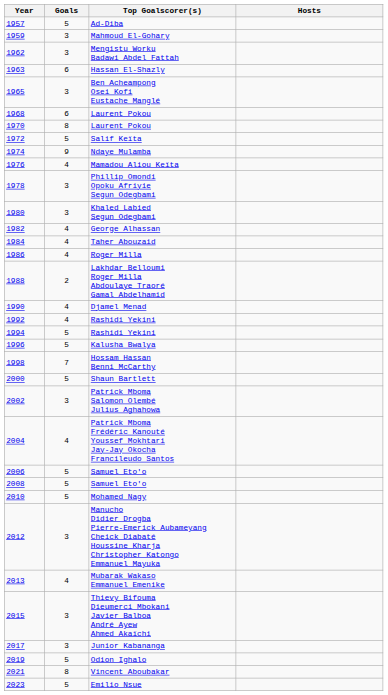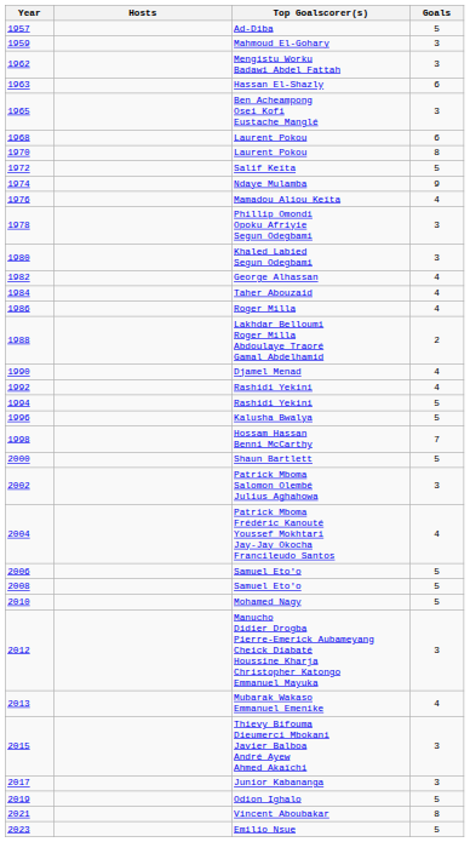columns swapped: Hosts <-> Goals
